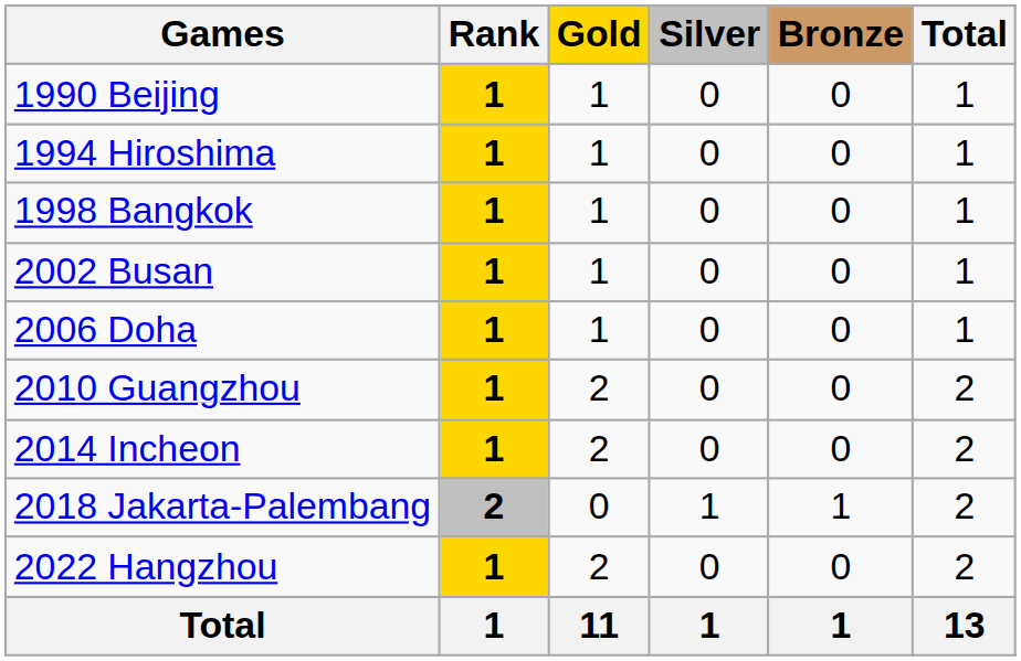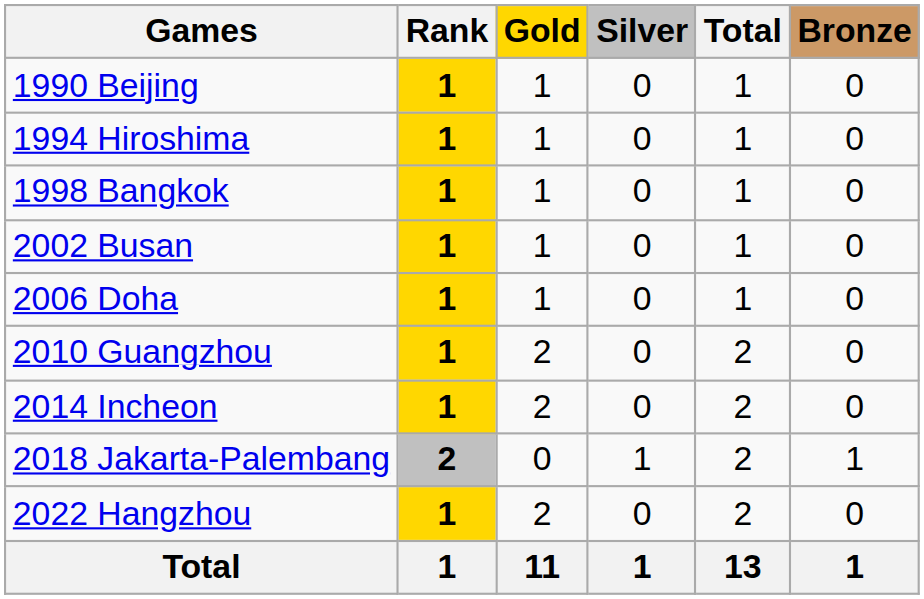columns swapped: Bronze <-> Total
